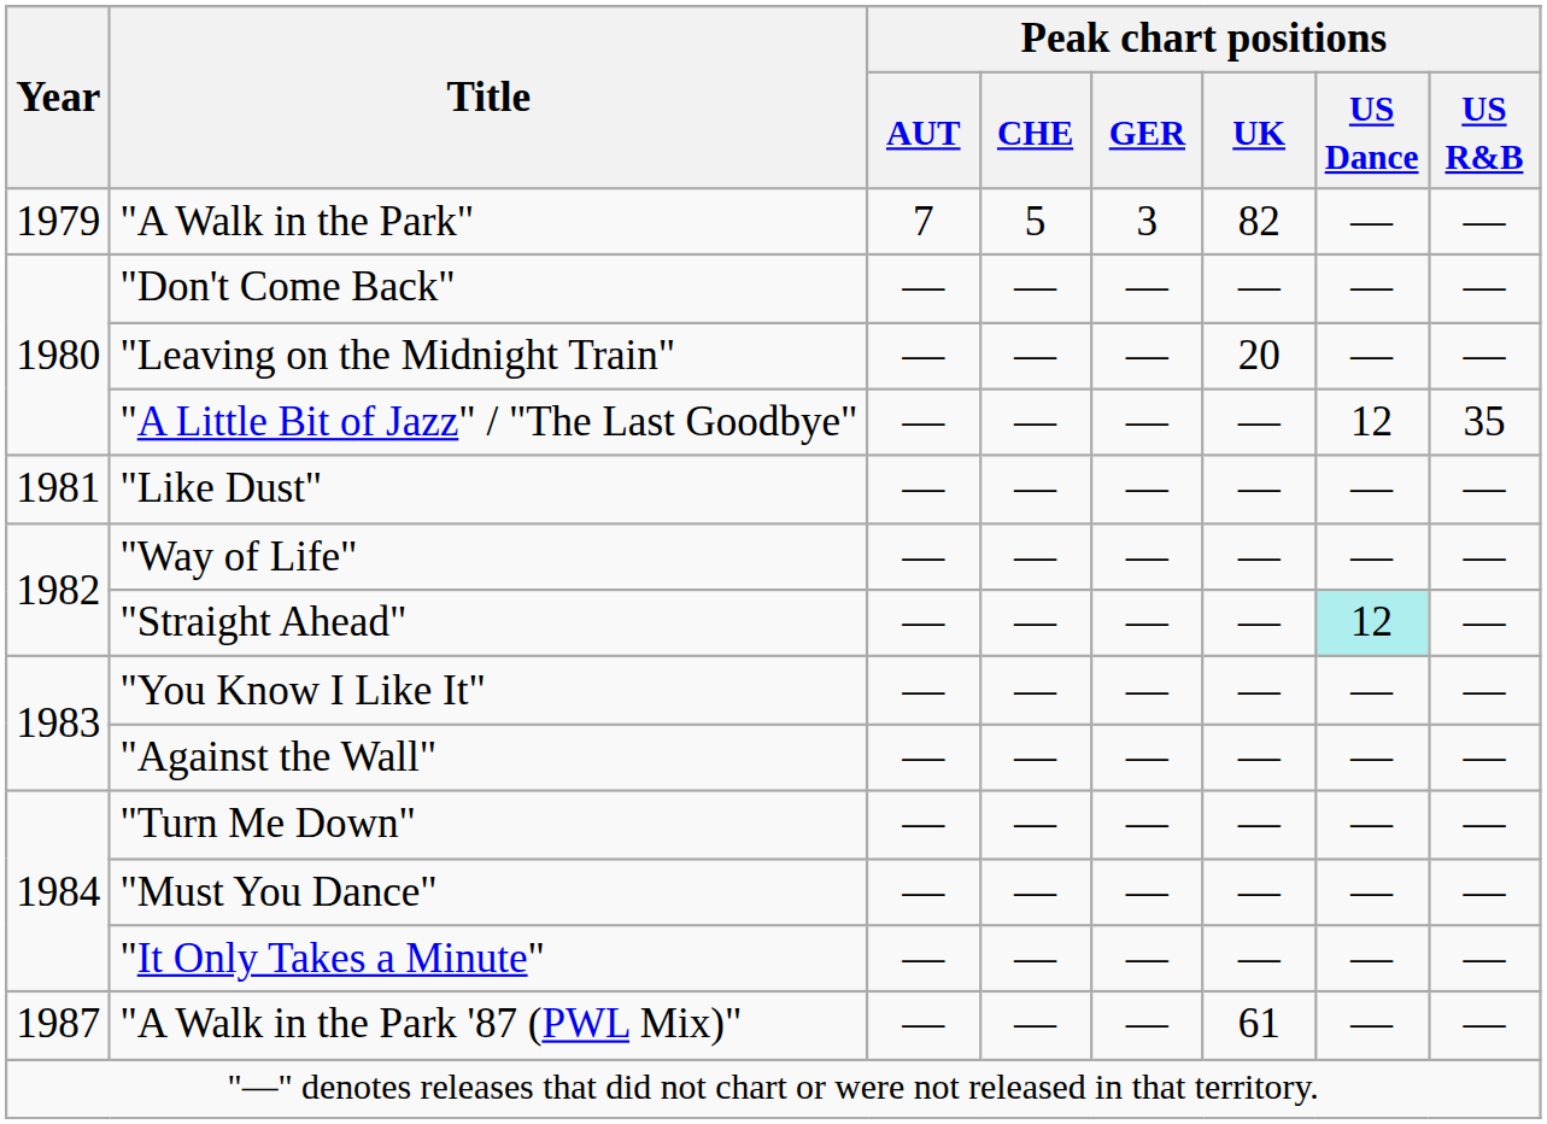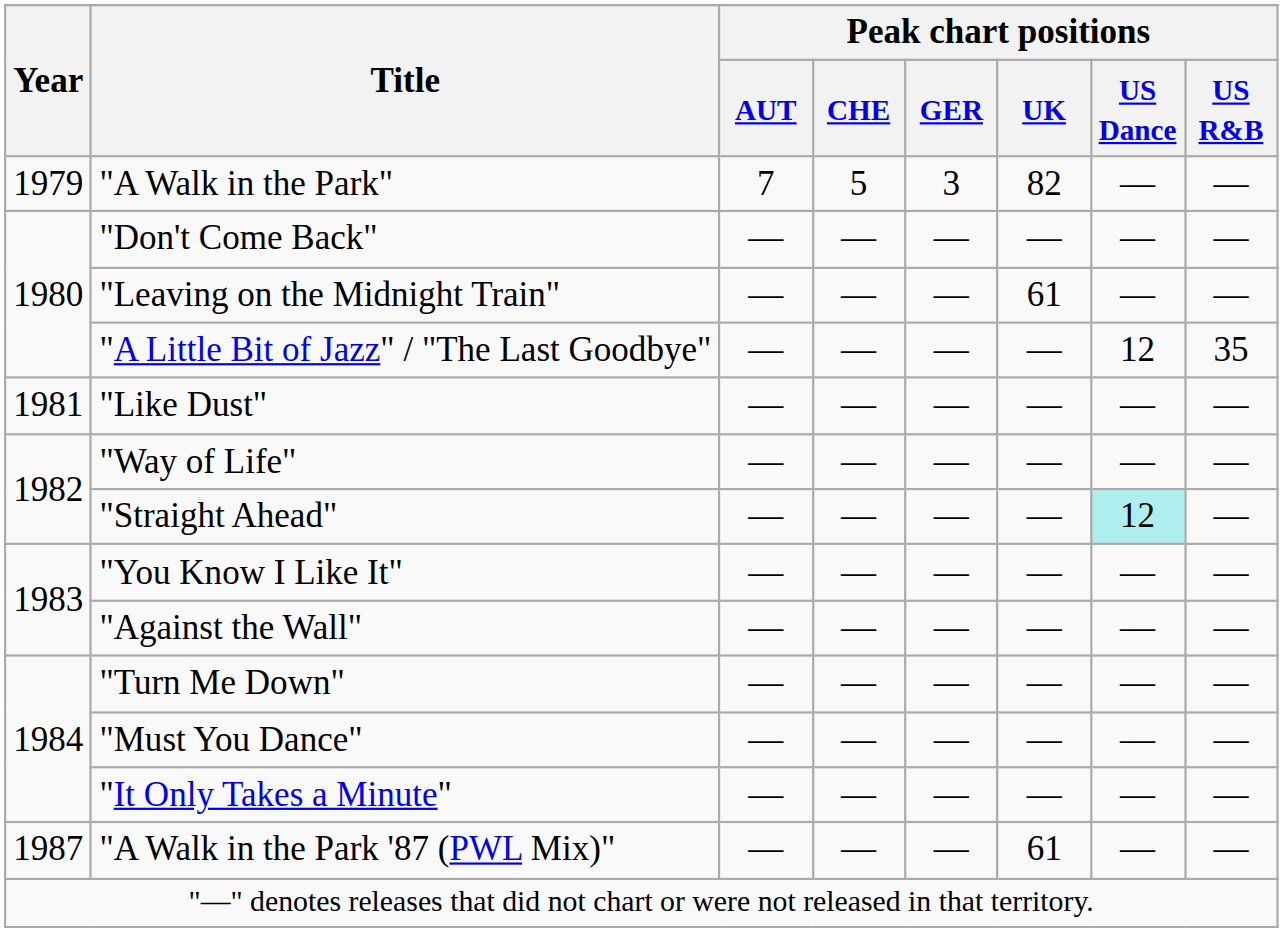"Leaving on the Midnight Train" | Peak chart positions / UK: 20 -> 61
